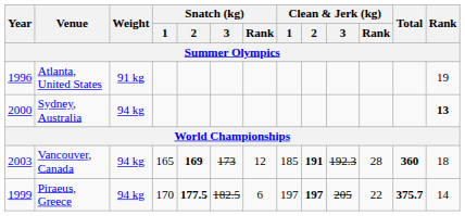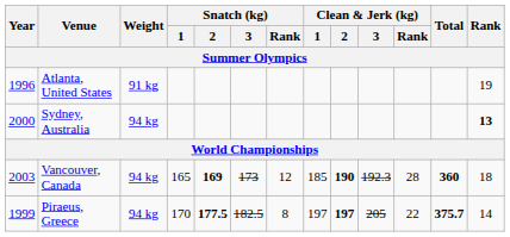Vancouver, Canada | Clean & Jerk (kg) / 2: 191 -> 190
Piraeus, Greece | Snatch (kg) / Rank: 6 -> 8
